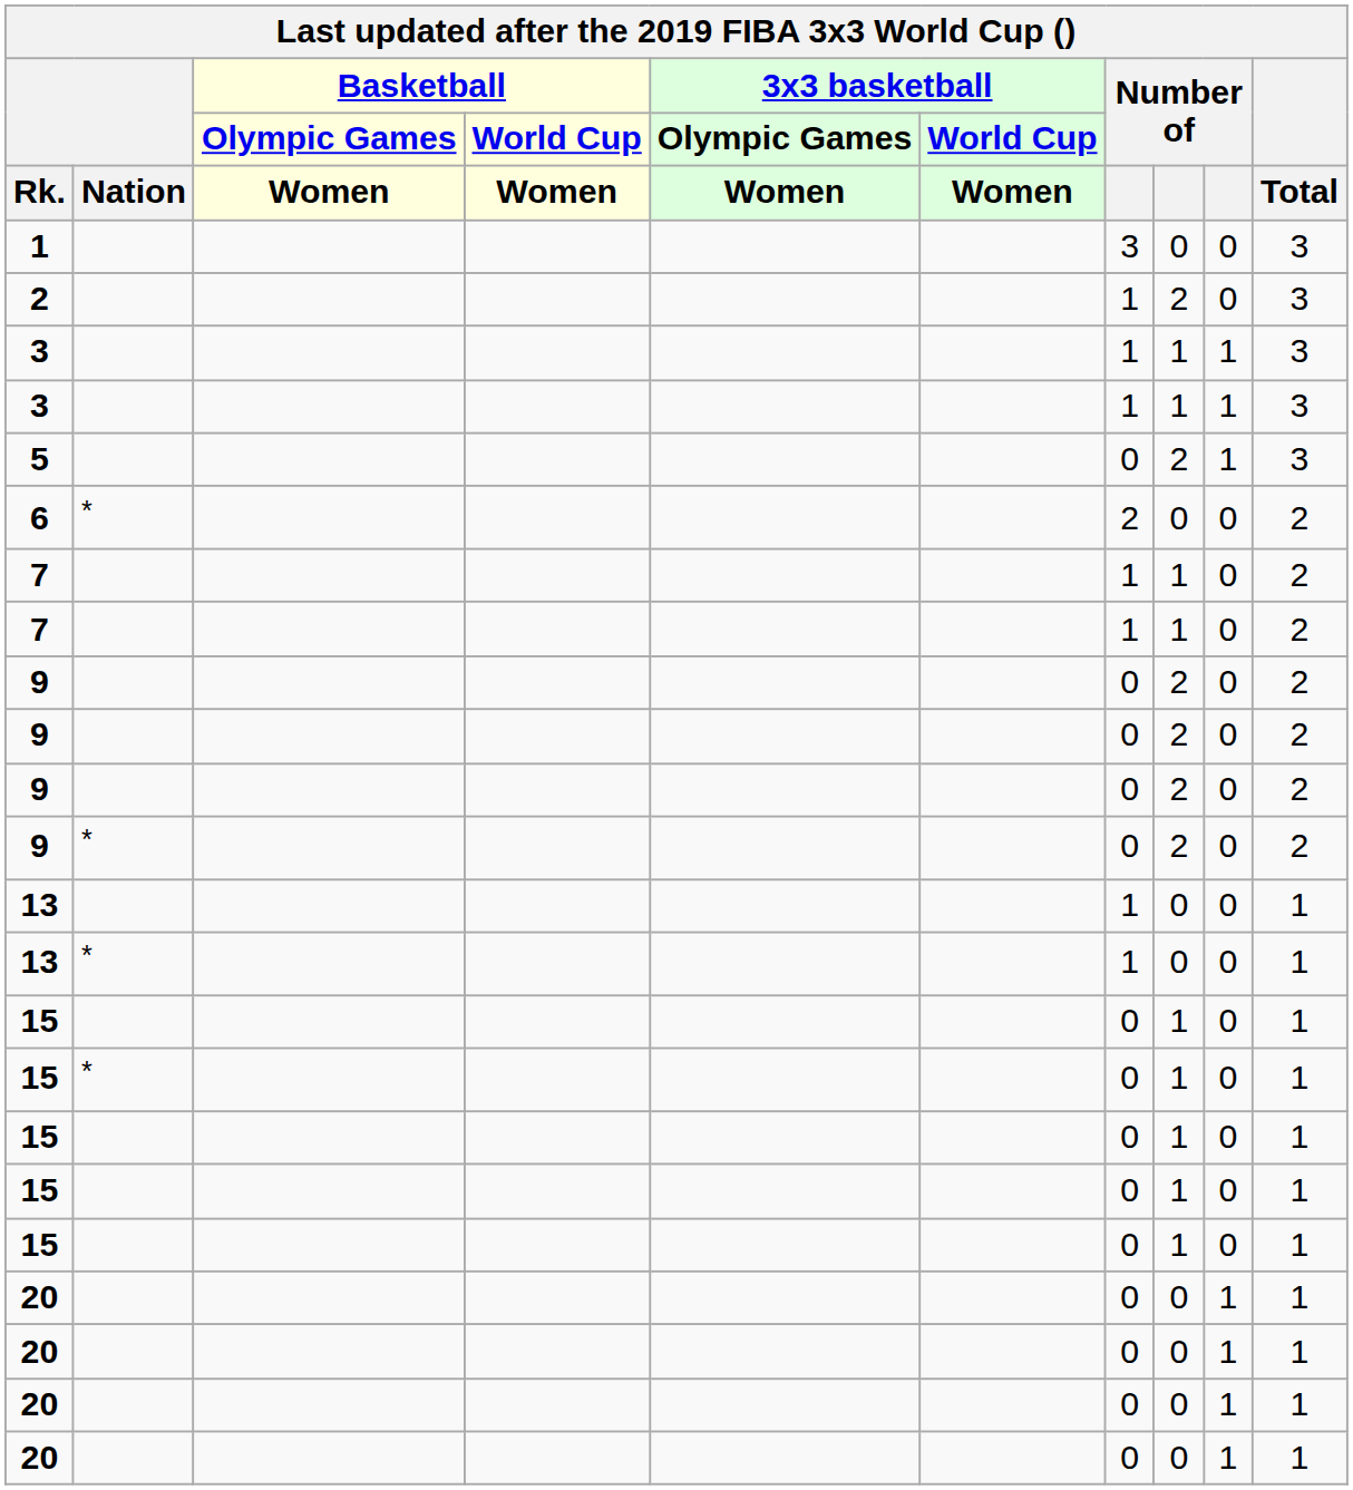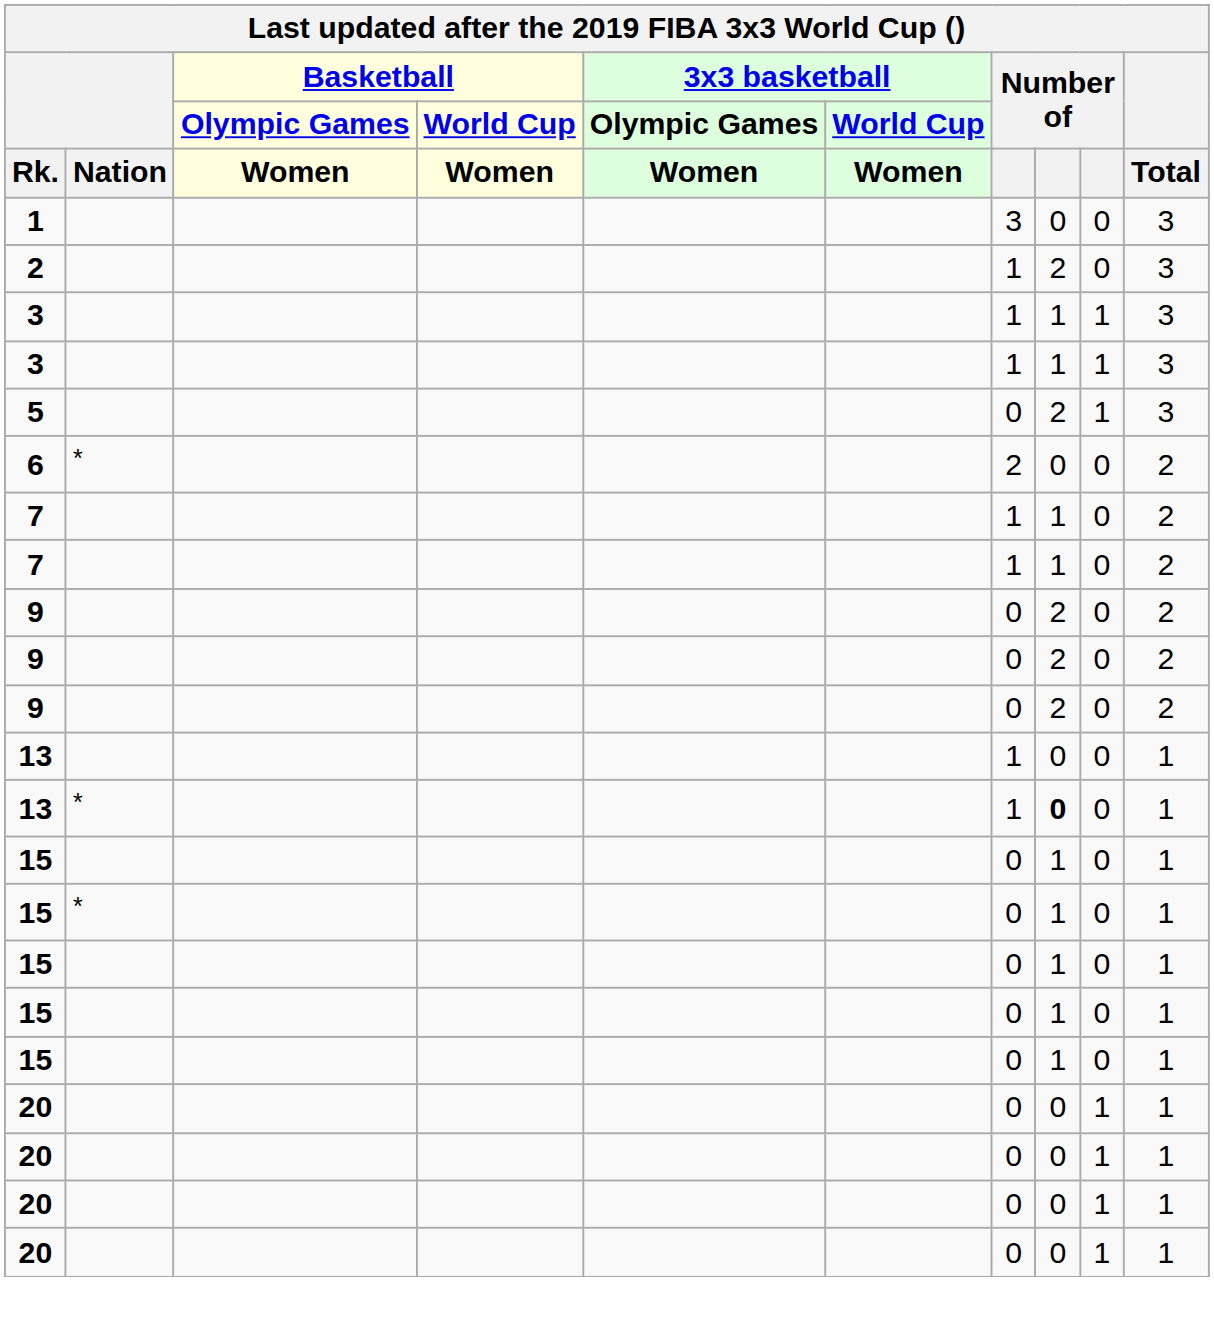- row: 9 | * | 0 | 2 | 0 | 2
13 / * | column 8: normal -> bold
